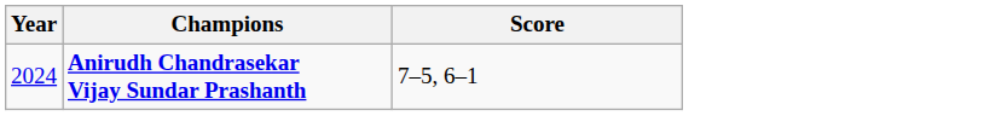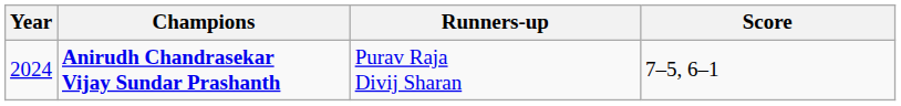+ column: Runners-up | Purav Raja Divij Sharan
